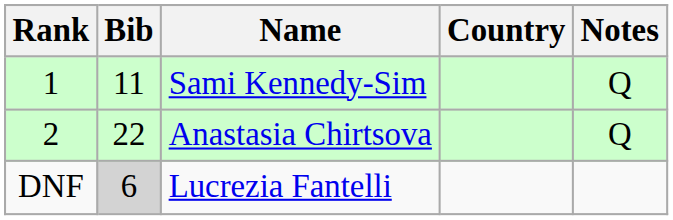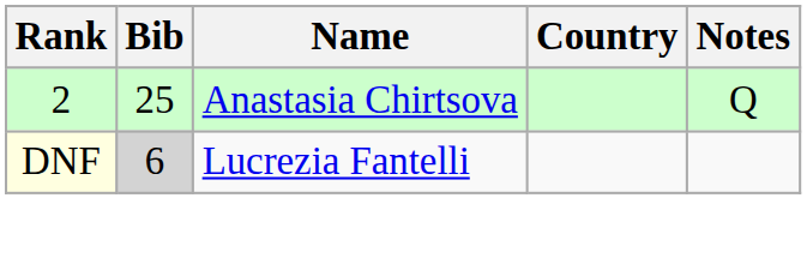- row: 1 | 11 | Sami Kennedy-Sim | Q
Anastasia Chirtsova | Bib: 22 -> 25
Lucrezia Fantelli | Rank: no background -> lightyellow background
